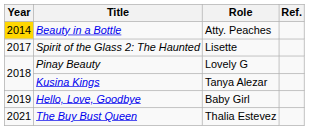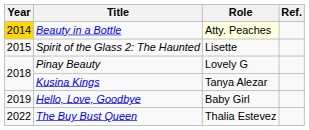Beauty in a Bottle | Role: no background -> lightyellow background
Spirit of the Glass 2: The Haunted | Year: 2017 -> 2015
The Buy Bust Queen | Year: 2021 -> 2022
